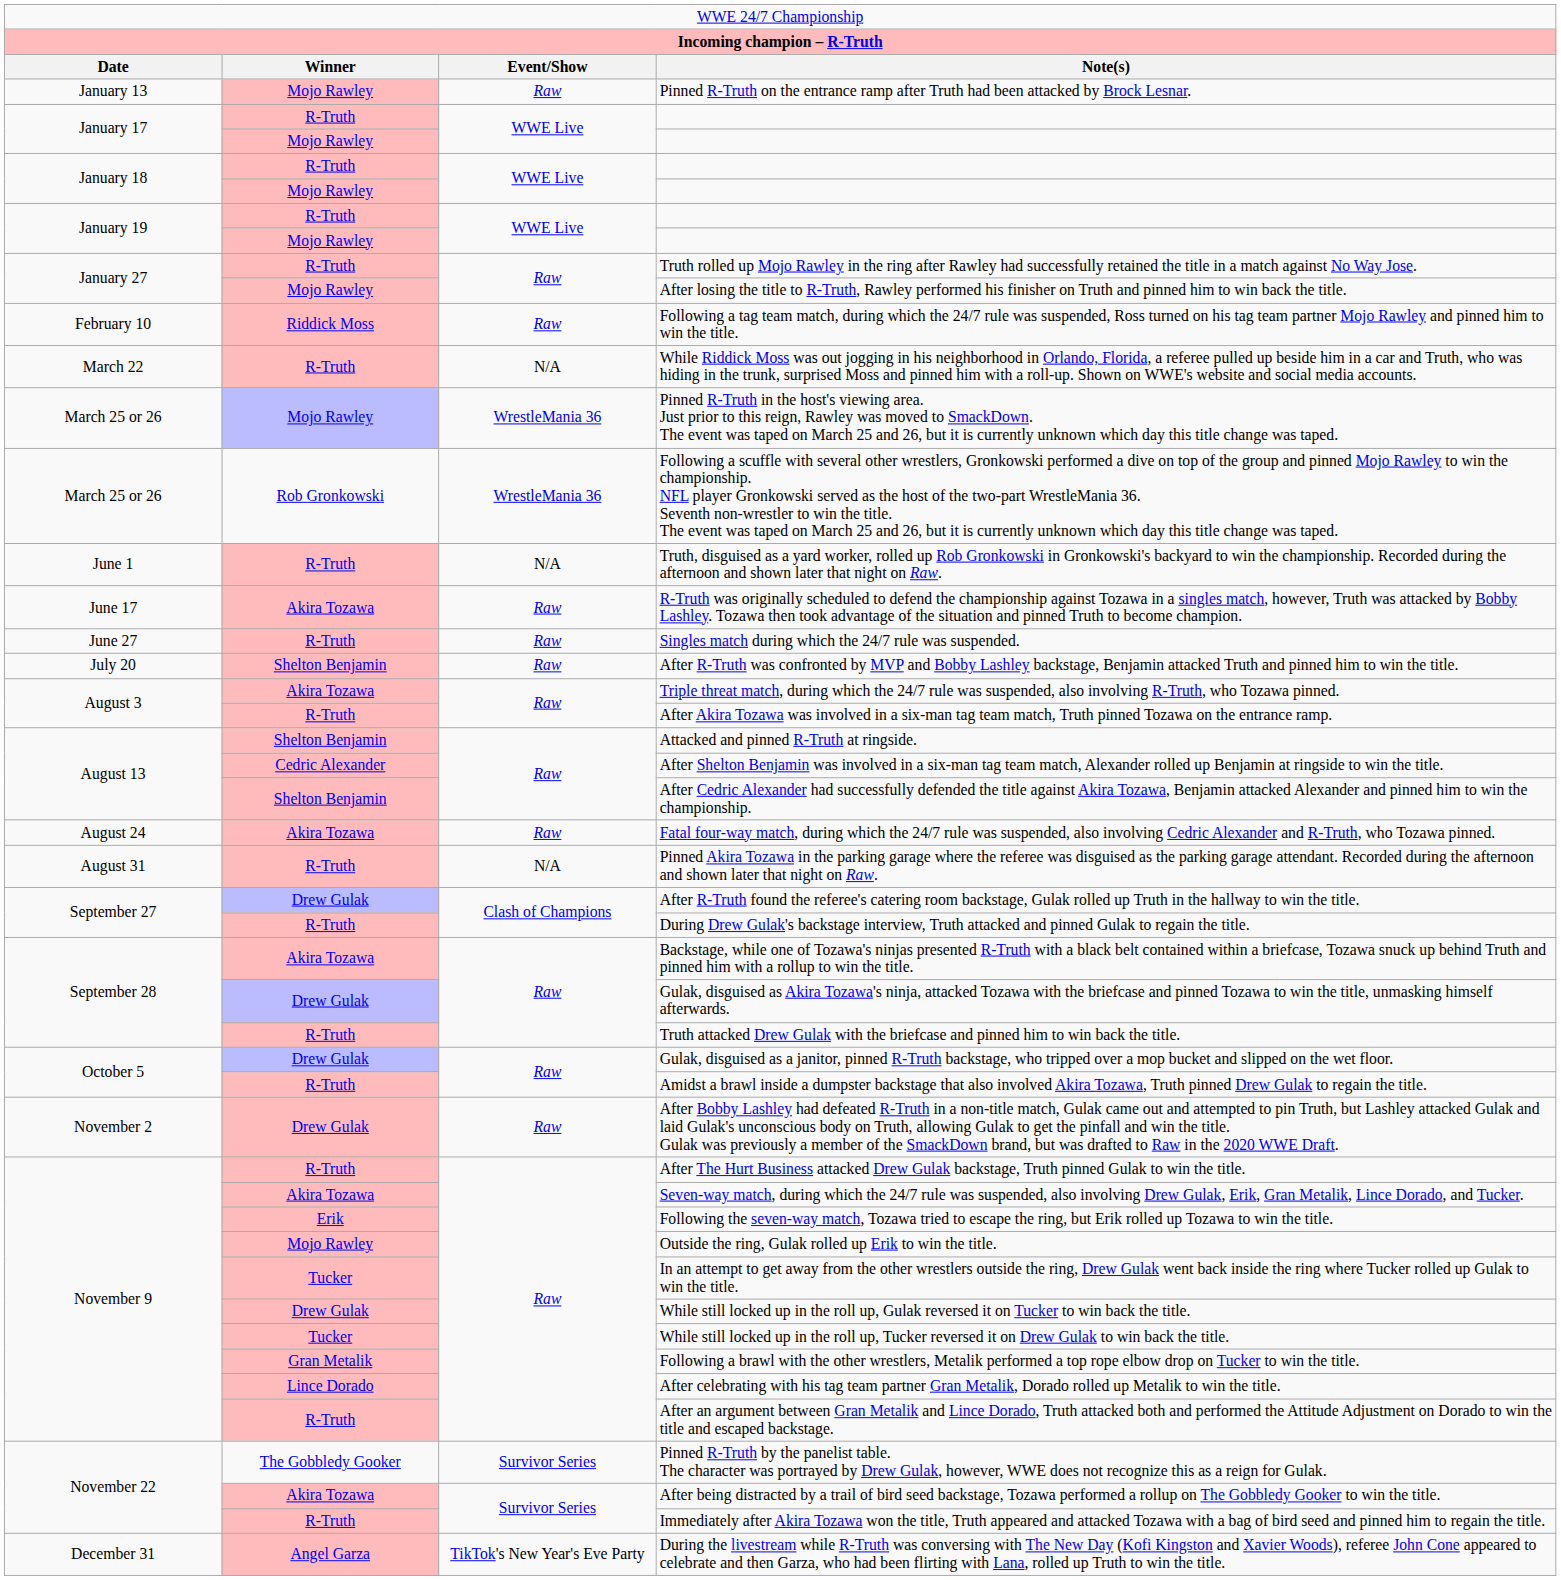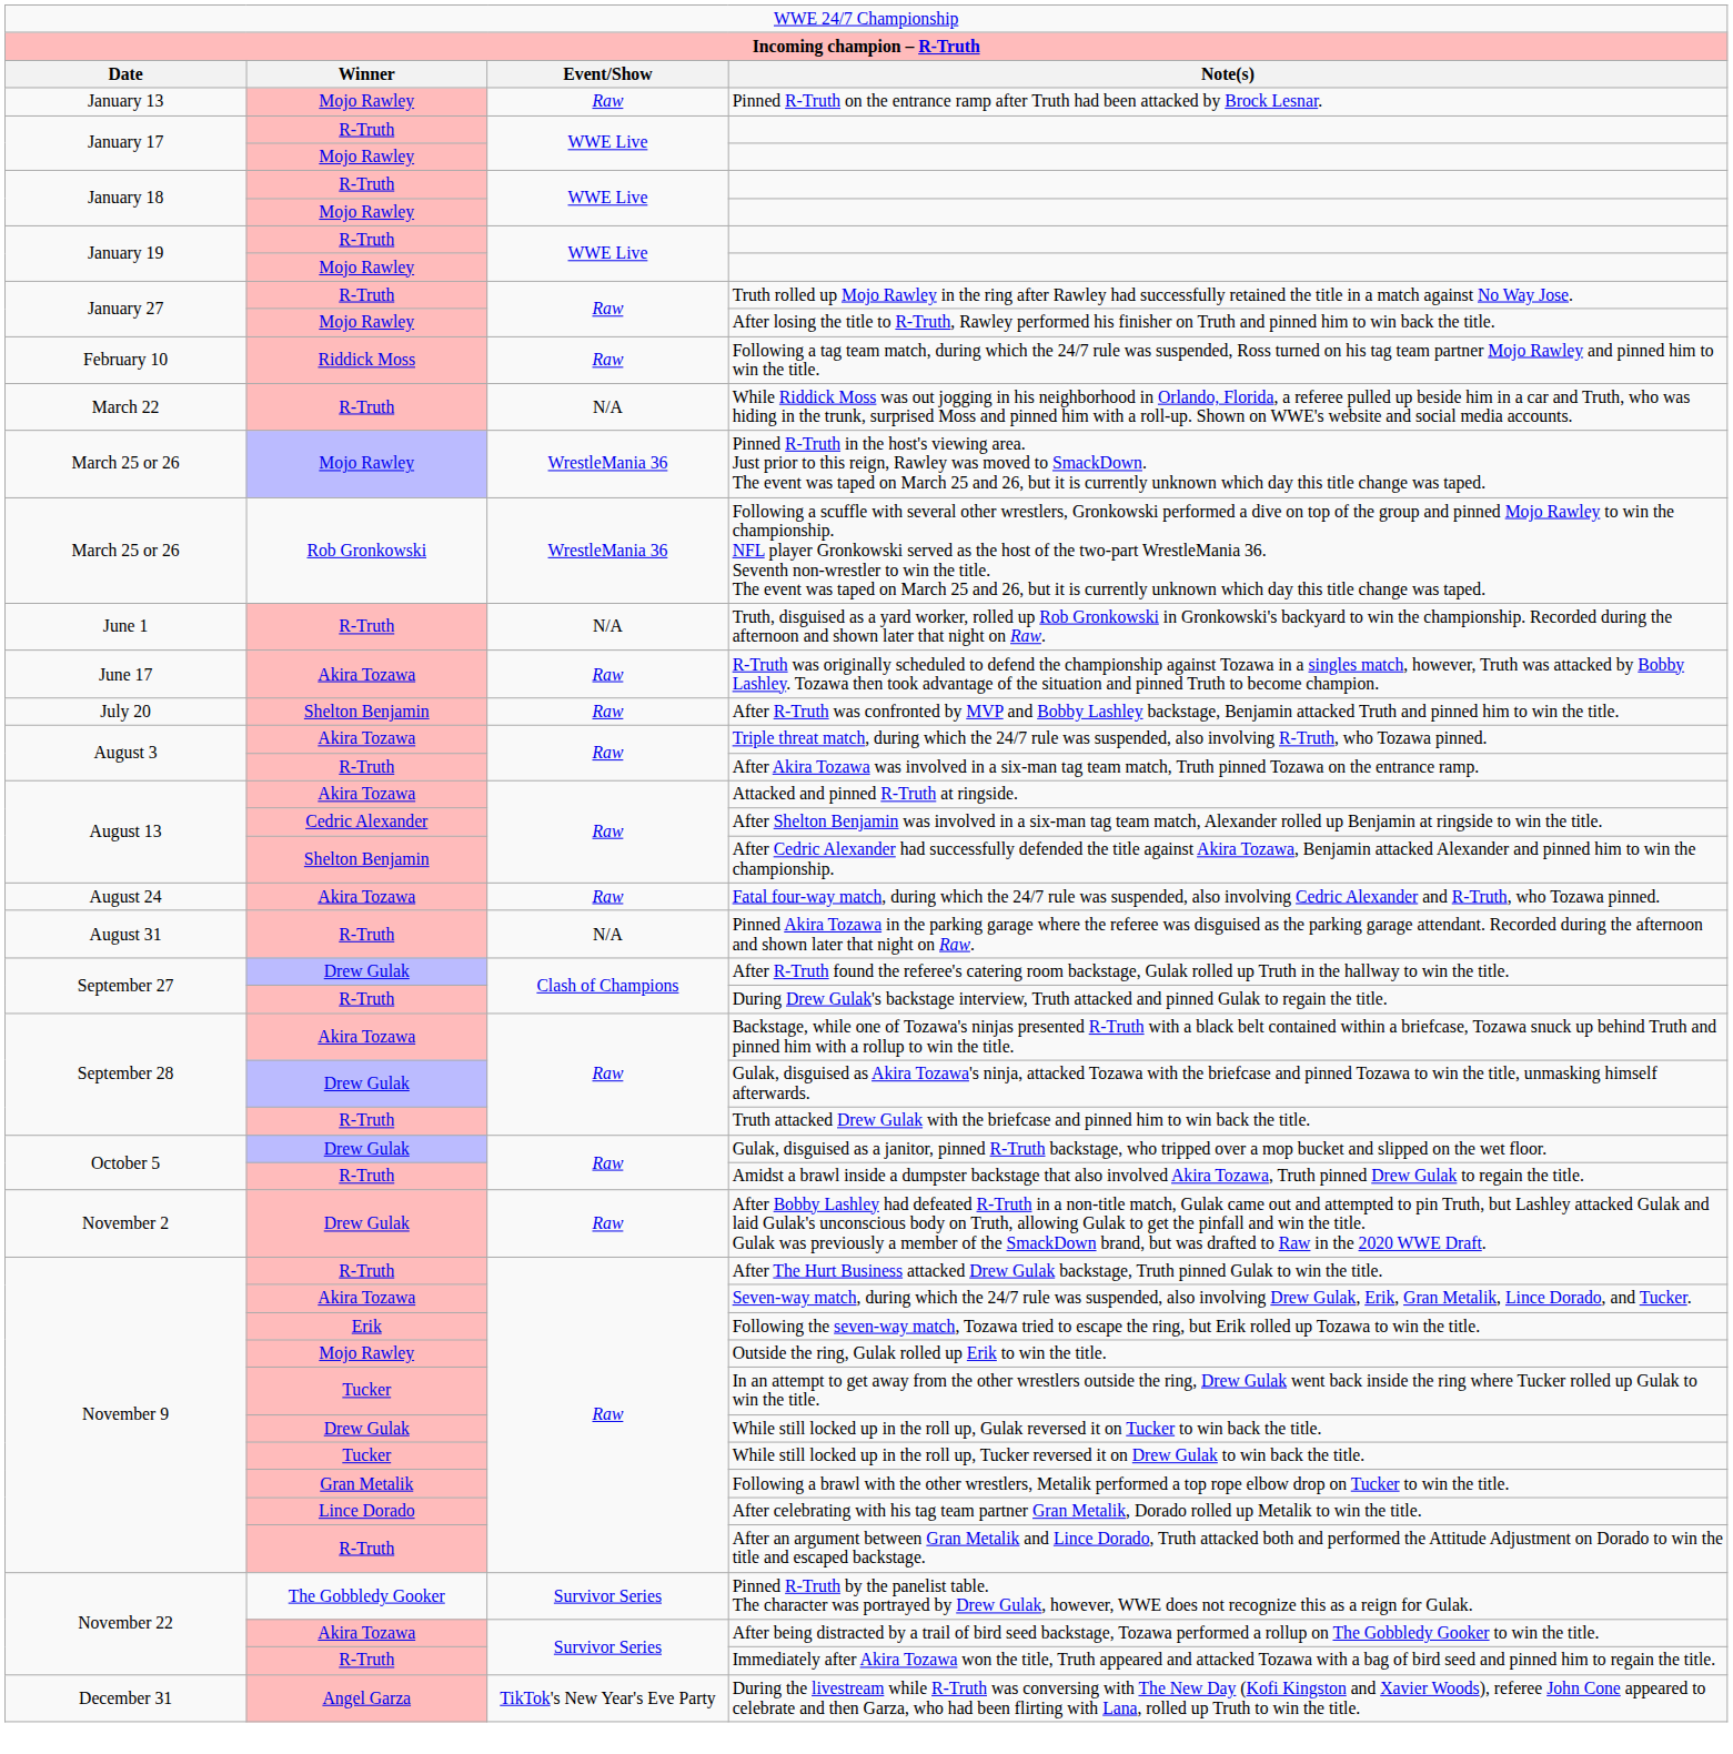- row: June 27 | R-Truth | Raw | Singles match during which the 24/7 rule was suspended.
Attacked and pinned R-Truth at ringside. | column 2: Shelton Benjamin -> Akira Tozawa
